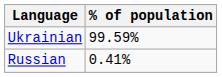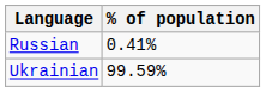rows swapped: Ukrainian <-> Russian
